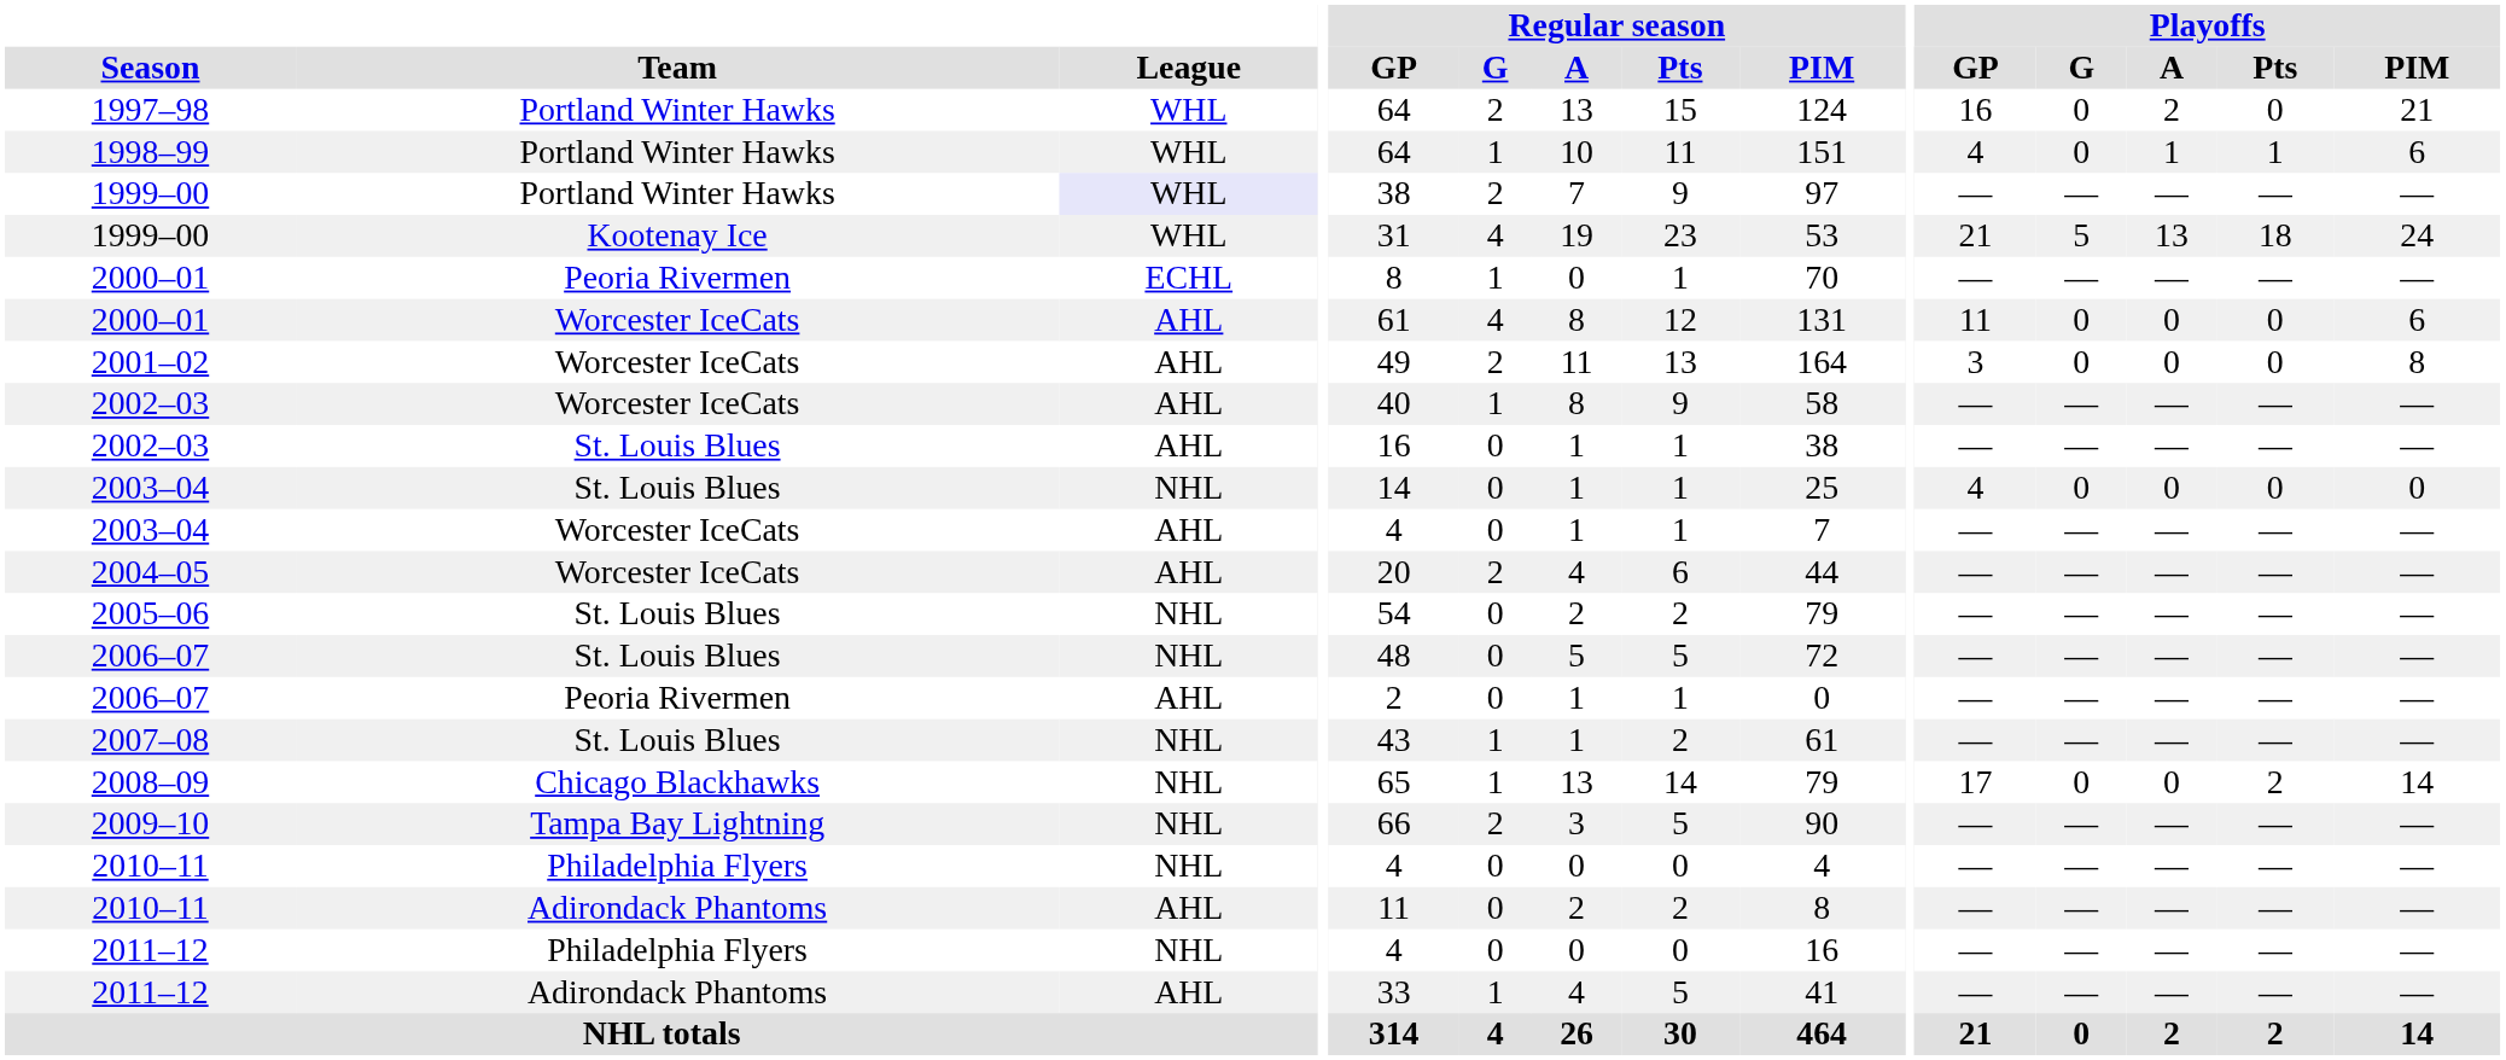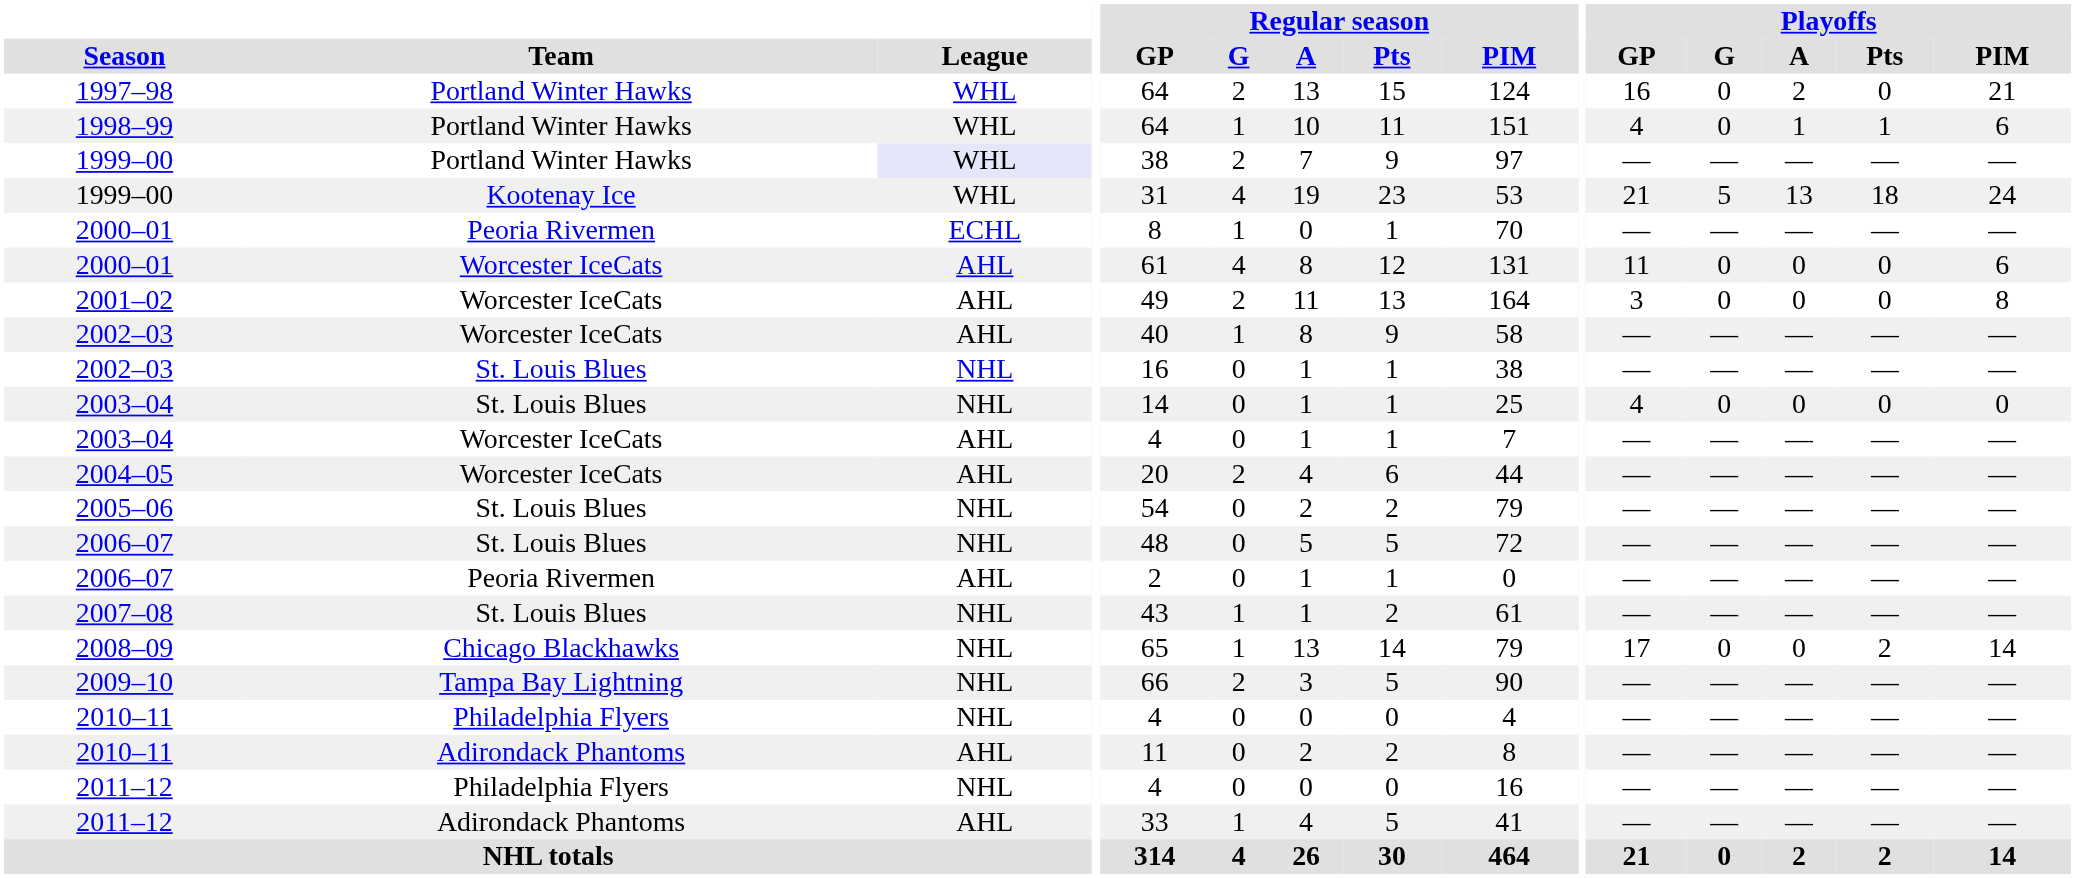2002–03 / St. Louis Blues | League: AHL -> NHL
